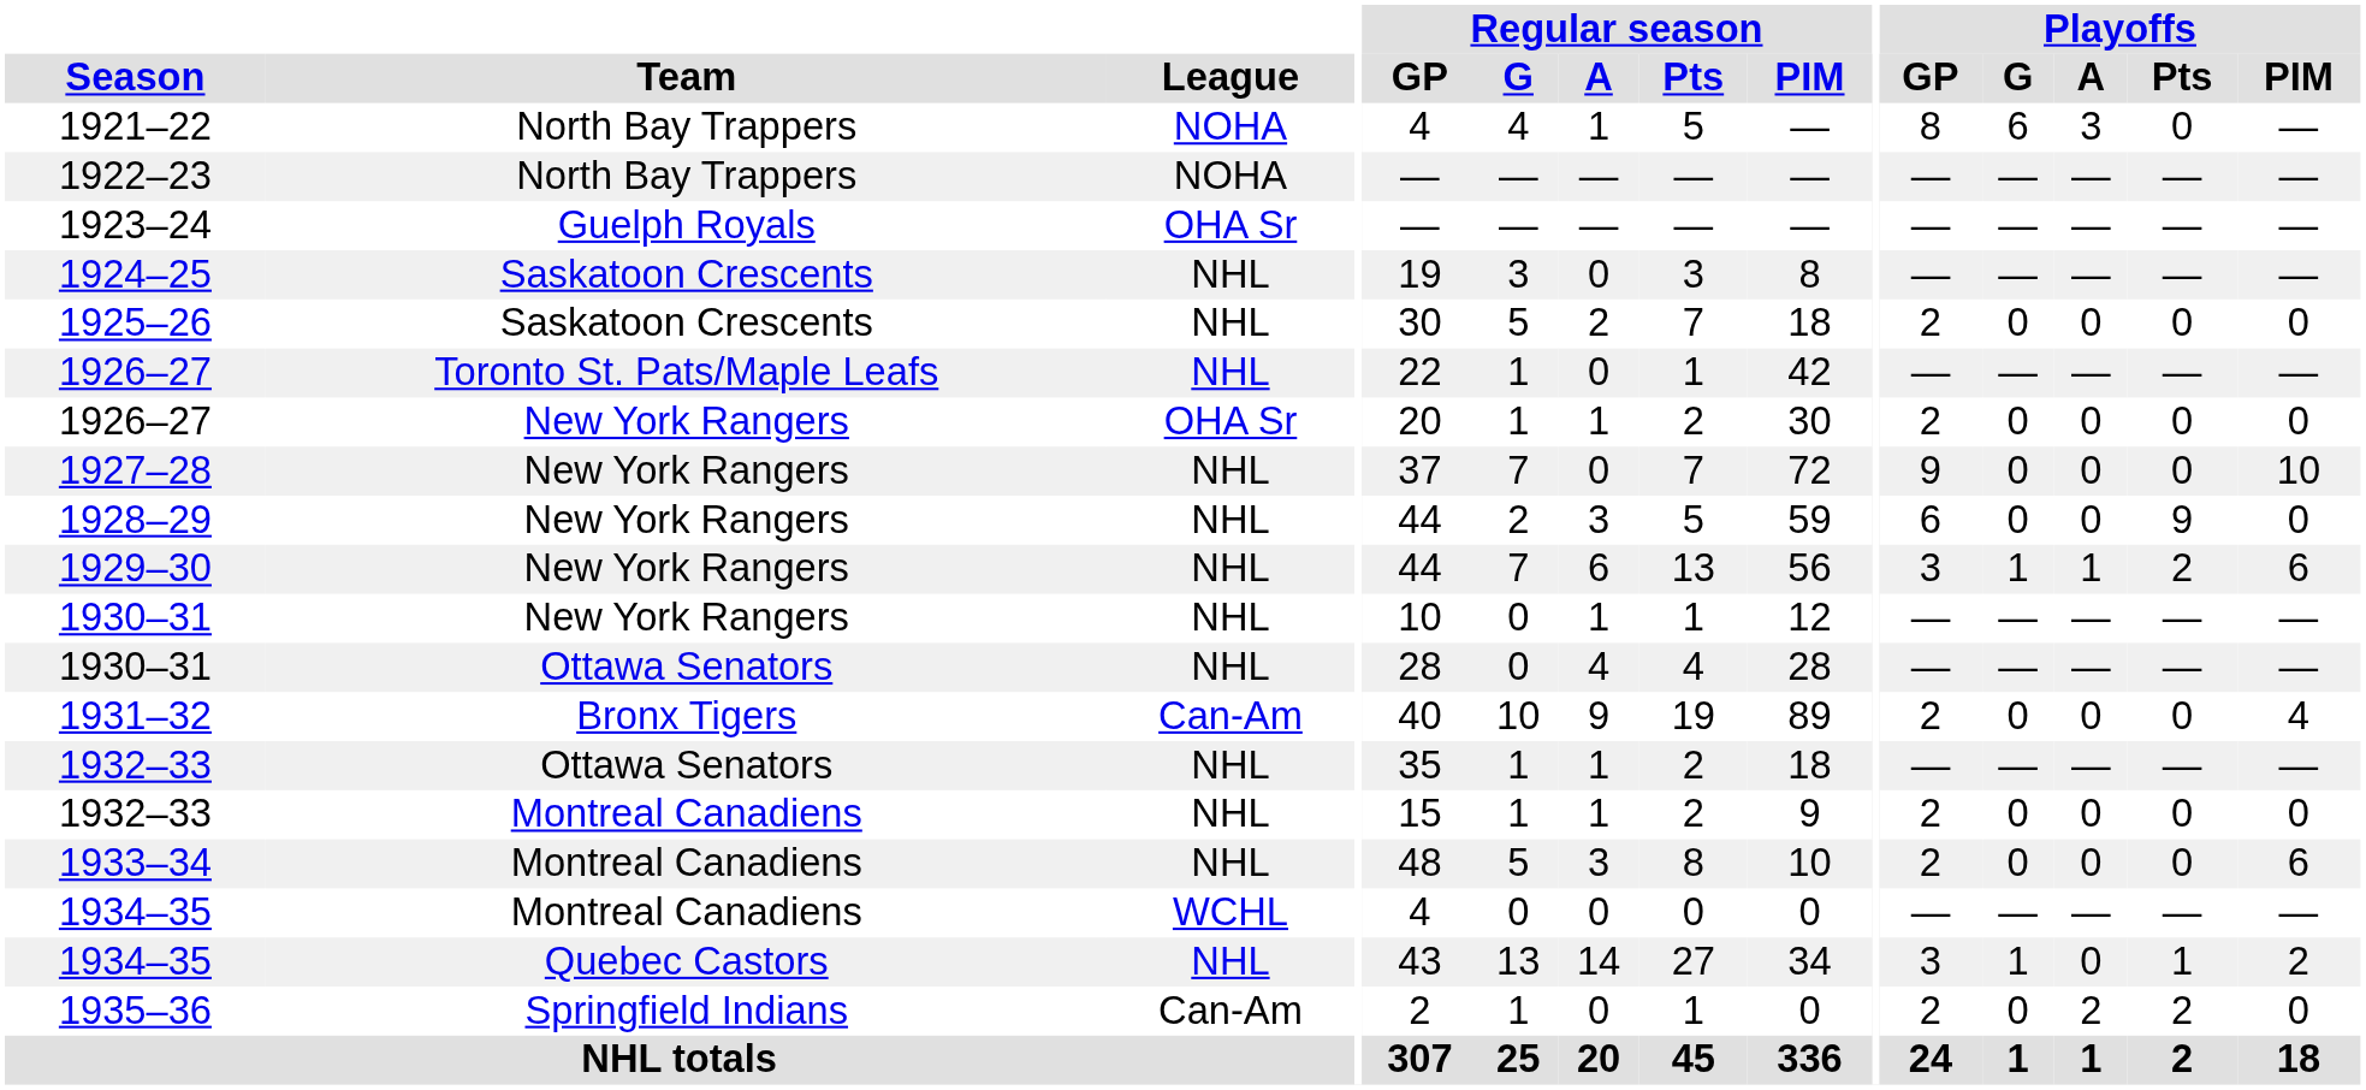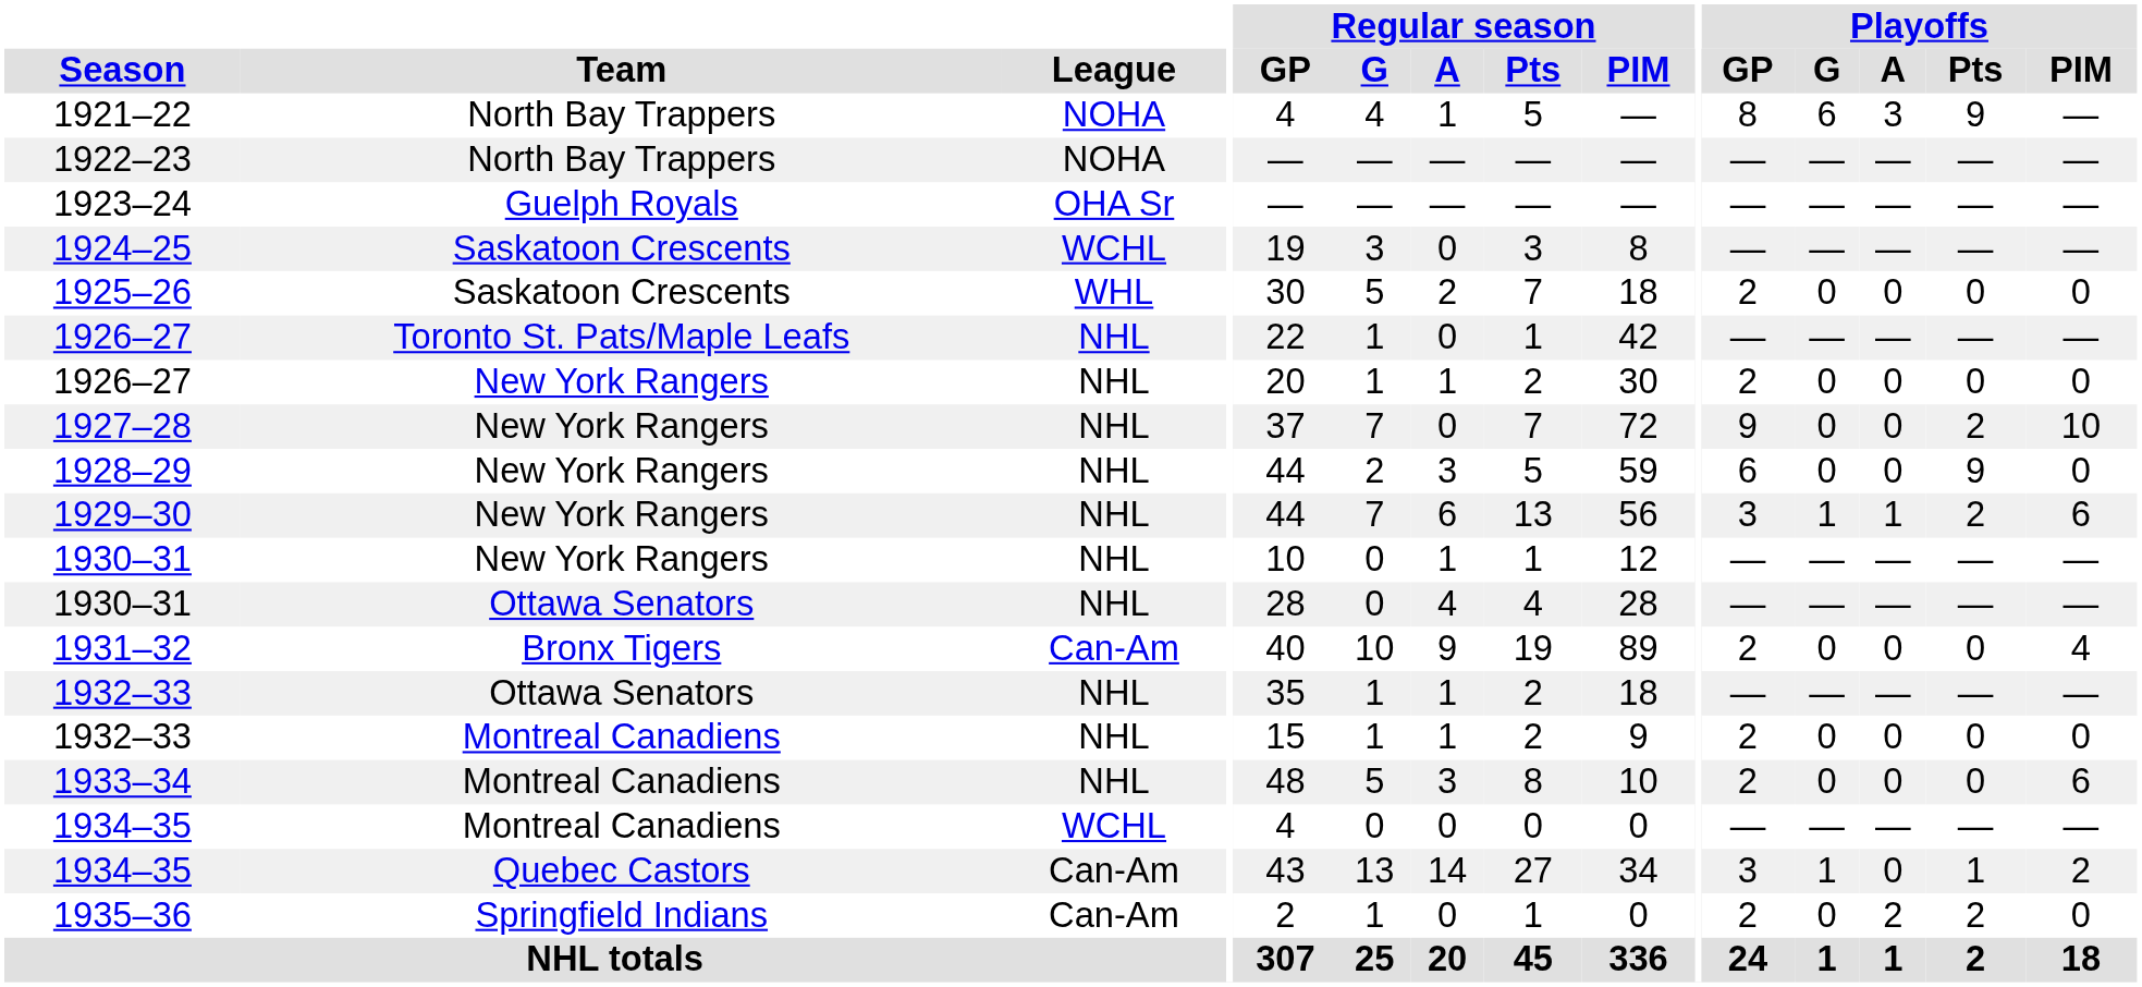1921–22 | Playoffs / Pts: 0 -> 9
1924–25 | League: NHL -> WCHL
1925–26 | League: NHL -> WHL
1926–27 / New York Rangers | League: OHA Sr -> NHL
1927–28 | Playoffs / Pts: 0 -> 2
1934–35 / Quebec Castors | League: NHL -> Can-Am
